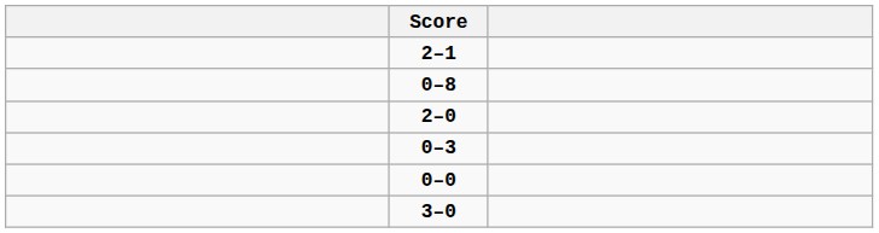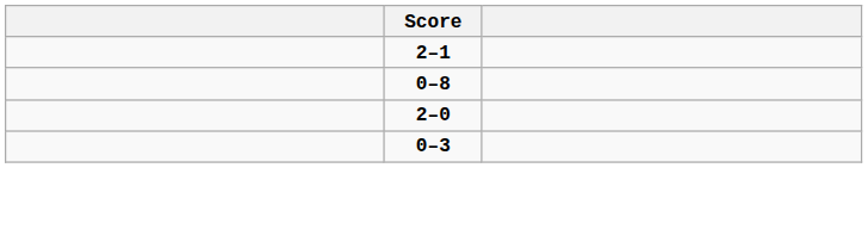- row: 0–0
- row: 3–0
